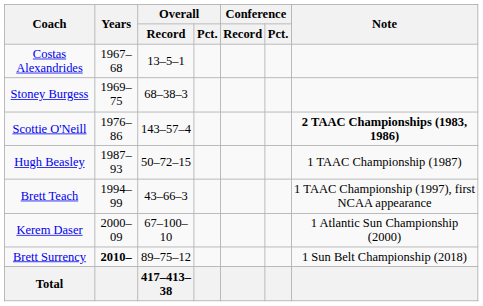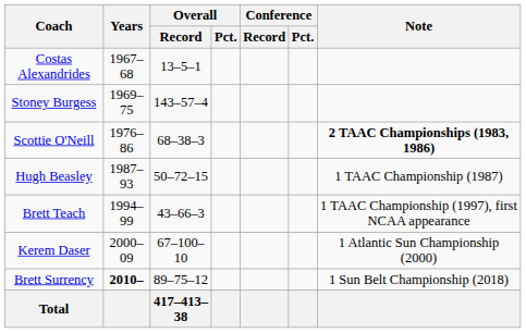Stoney Burgess | Overall / Record: 68–38–3 -> 143–57–4
Scottie O'Neill | Overall / Record: 143–57–4 -> 68–38–3
